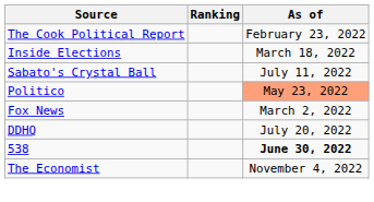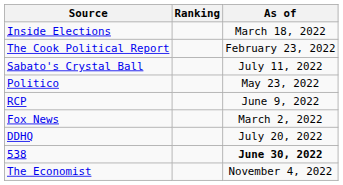rows swapped: The Cook Political Report <-> Inside Elections
Politico | As of: lightsalmon background -> no background
+ row: RCP | June 9, 2022
